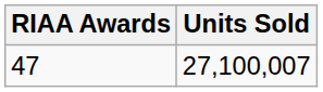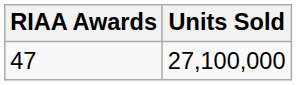47 | Units Sold: 27,100,007 -> 27,100,000
